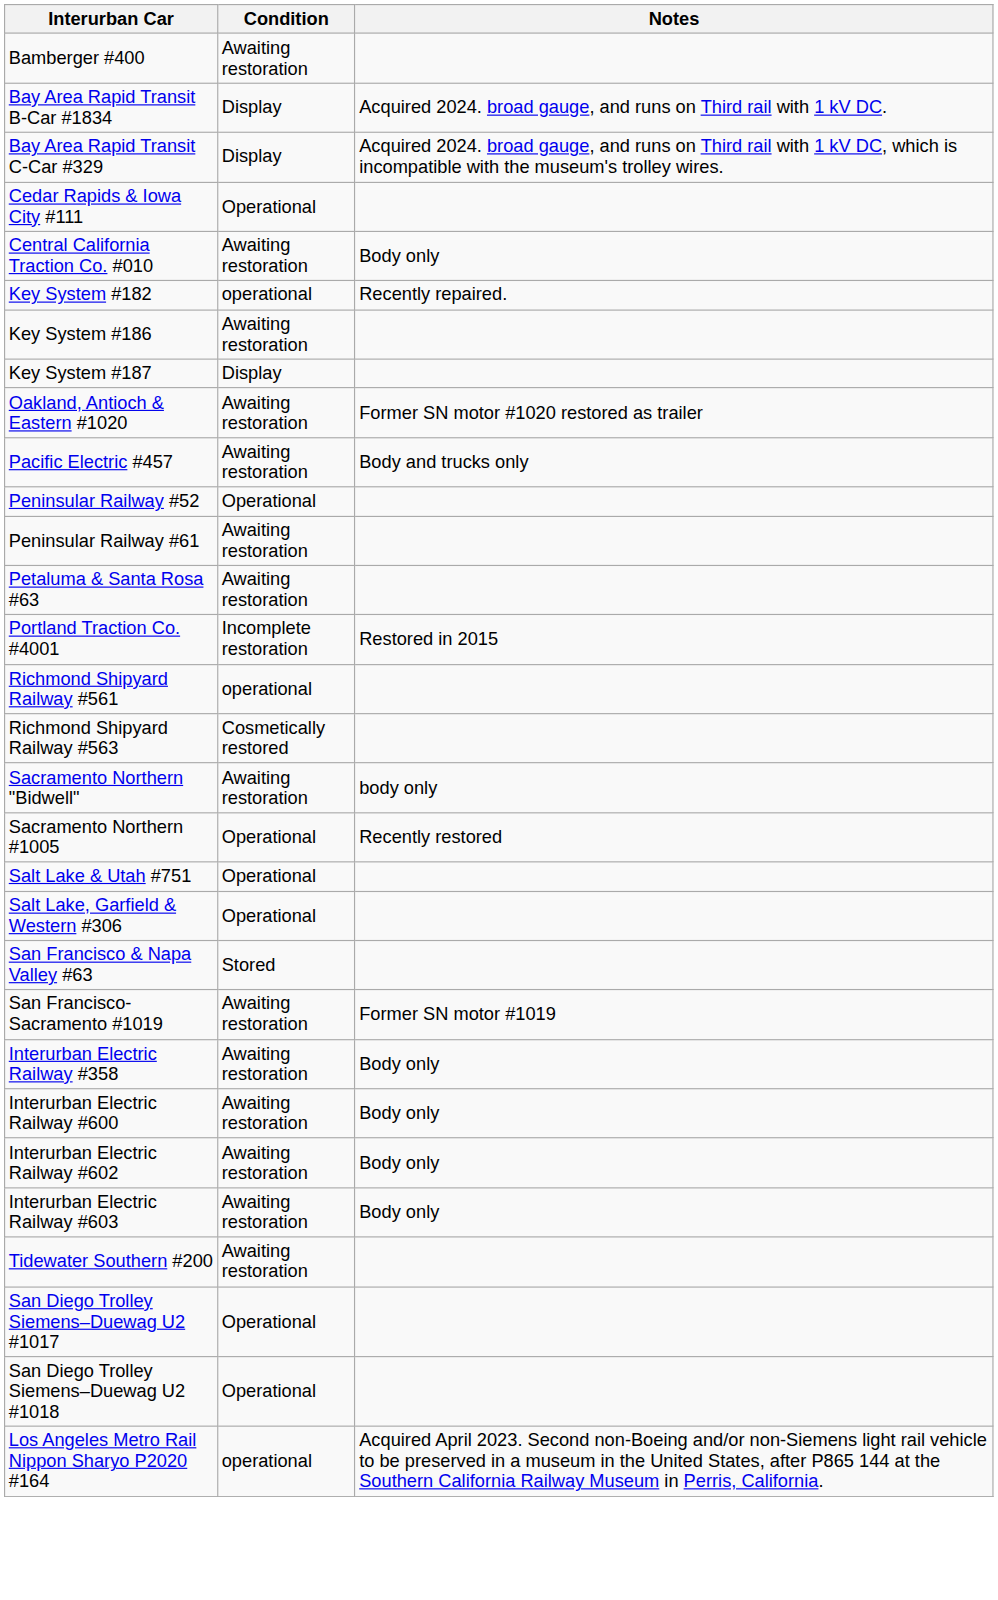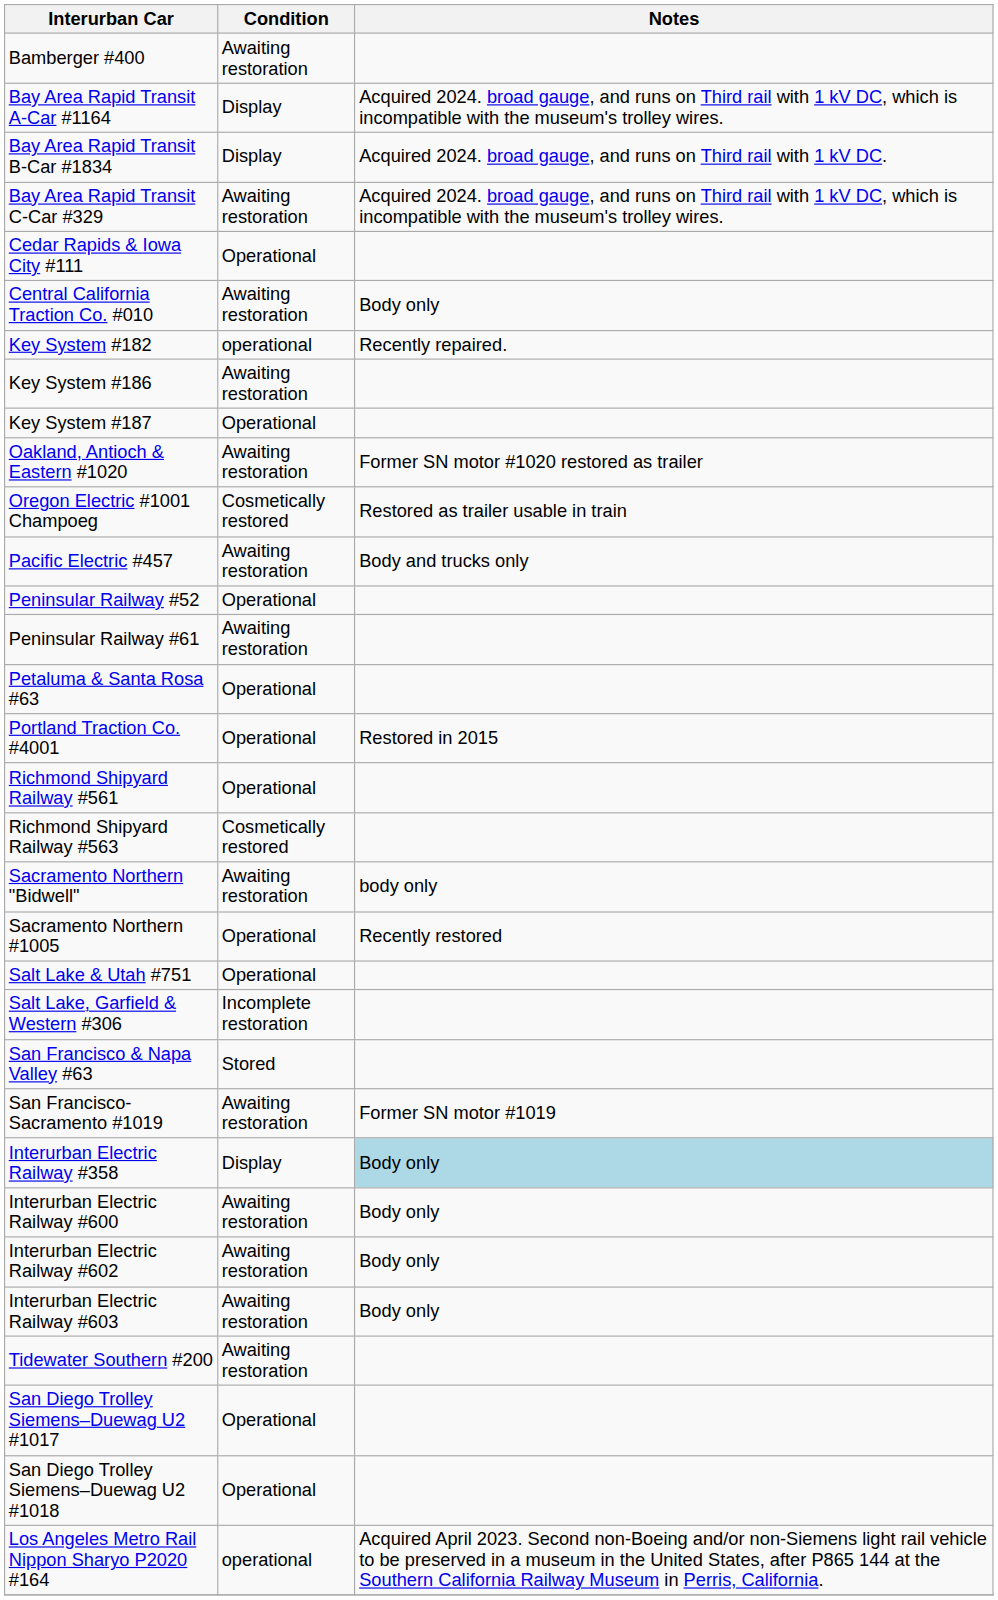+ row: Bay Area Rapid Transit A-Car #1164 | Display | Acquired 2024. broad gauge, and runs on Third rail with 1 kV DC, which is incompatible with the museum's trolley wires.
Bay Area Rapid Transit C-Car #329 | Condition: Display -> Awaiting restoration
Key System #187 | Condition: Display -> Operational
+ row: Oregon Electric #1001 Champoeg | Cosmetically restored | Restored as trailer usable in train
Petaluma & Santa Rosa #63 | Condition: Awaiting restoration -> Operational
Portland Traction Co. #4001 | Condition: Incomplete restoration -> Operational
Richmond Shipyard Railway #561 | Condition: operational -> Operational
Salt Lake, Garfield & Western #306 | Condition: Operational -> Incomplete restoration
Interurban Electric Railway #358 | Condition: Awaiting restoration -> Display
Interurban Electric Railway #358 | Notes: no background -> lightblue background
